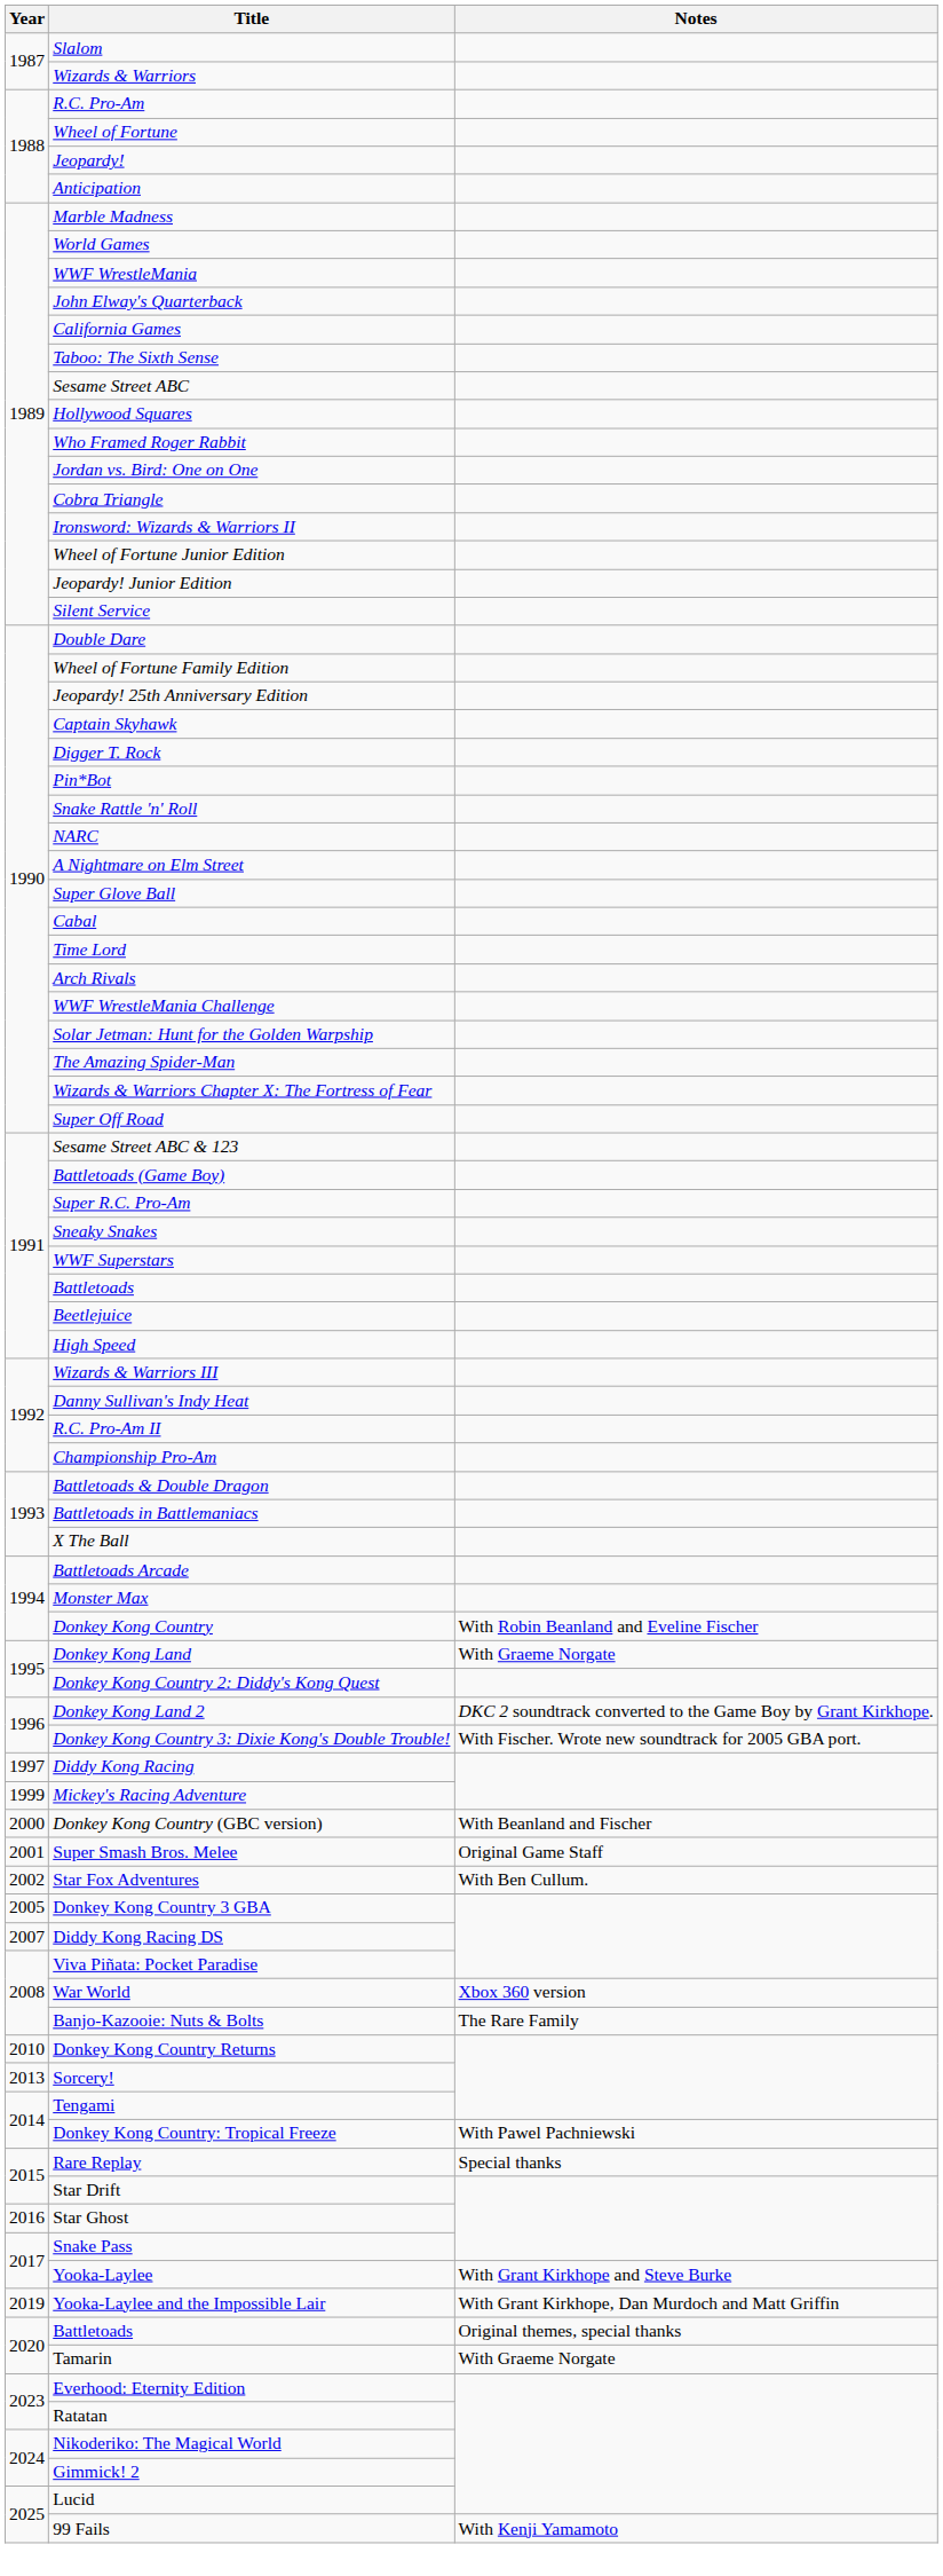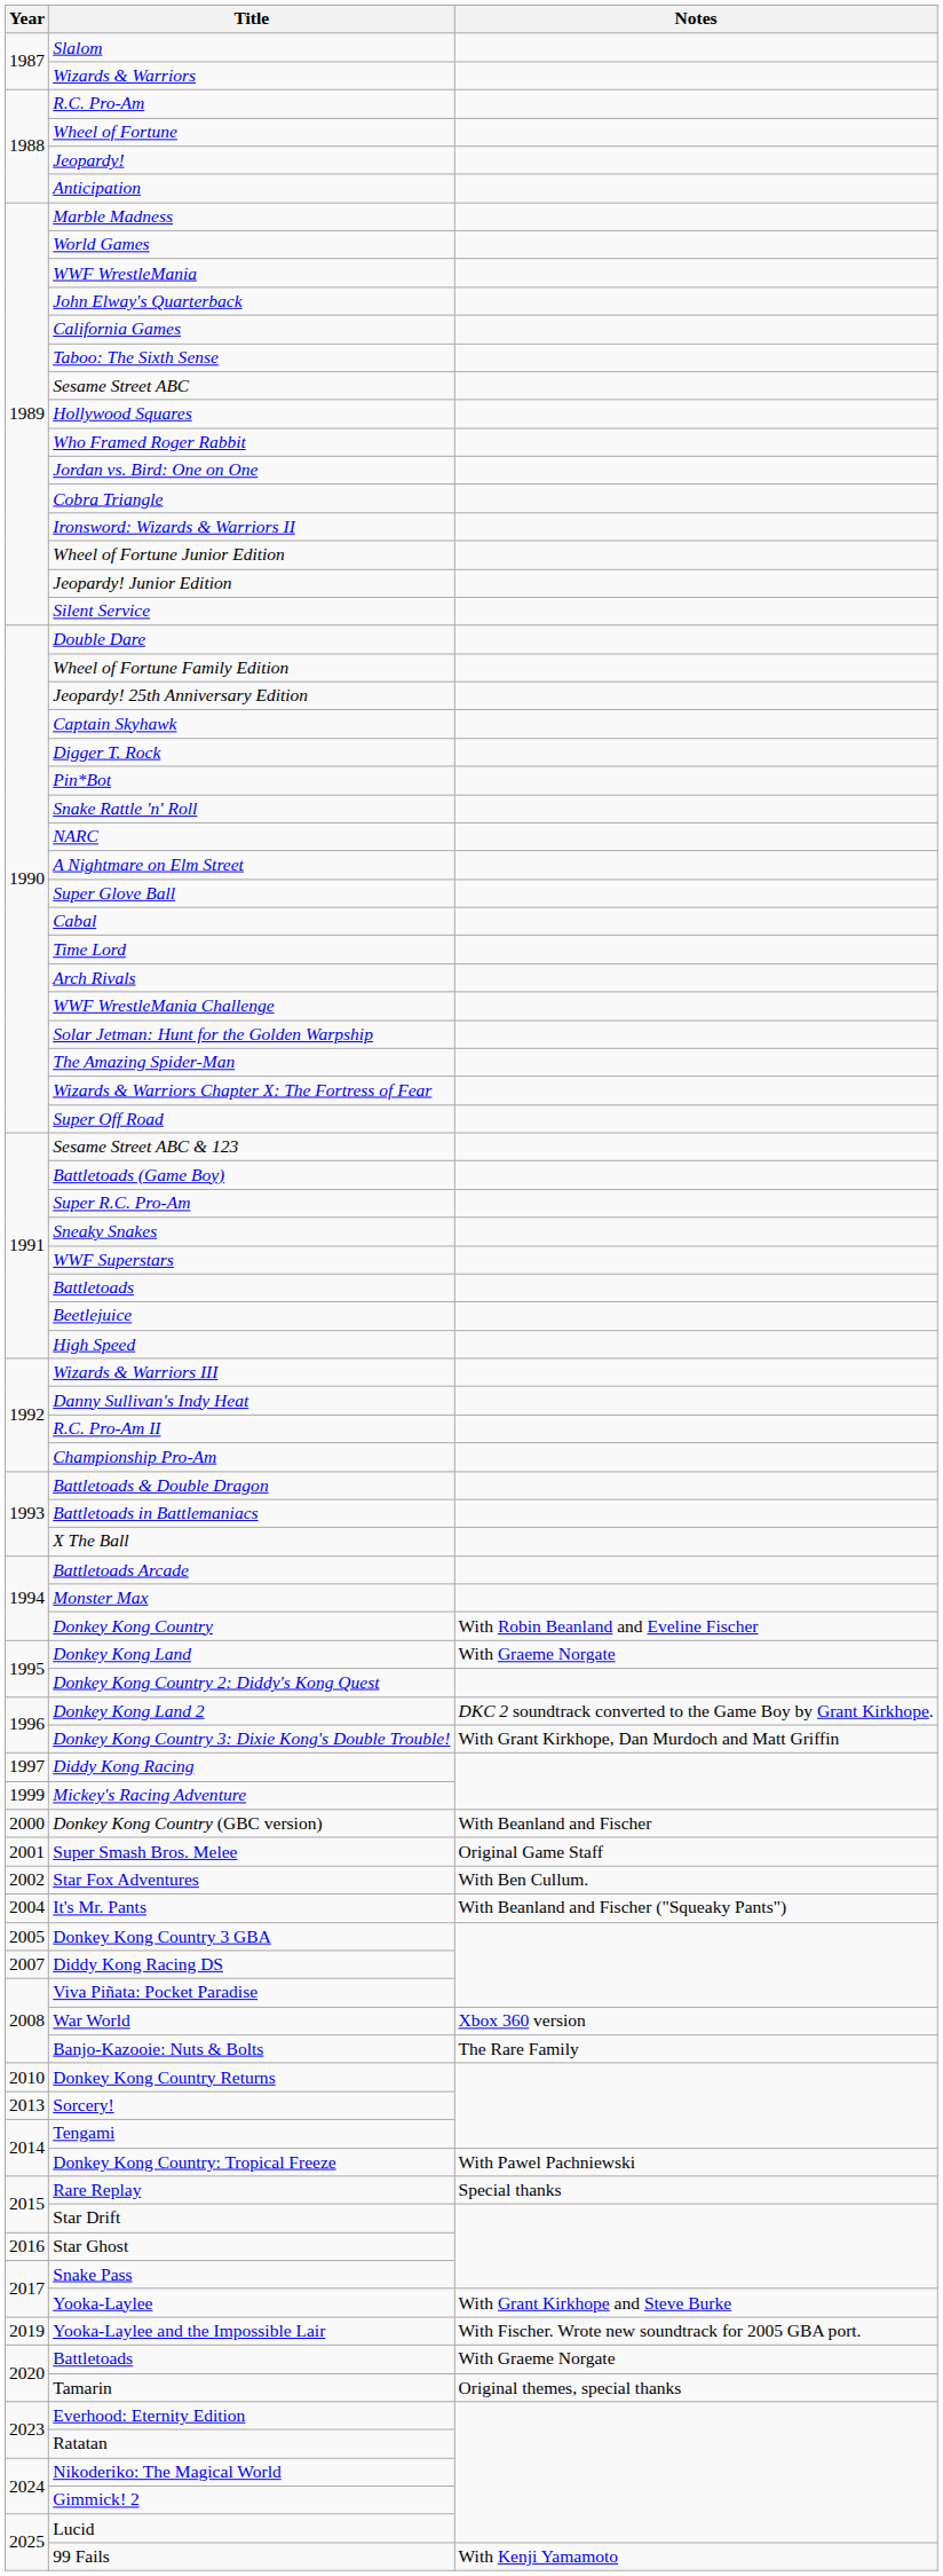Donkey Kong Country 3: Dixie Kong's Double Trouble! | Notes: With Fischer. Wrote new soundtrack for 2005 GBA port. -> With Grant Kirkhope, Dan Murdoch and Matt Griffin
+ row: 2004 | It's Mr. Pants | With Beanland and Fischer ("Squeaky Pants")
Yooka-Laylee and the Impossible Lair | Notes: With Grant Kirkhope, Dan Murdoch and Matt Griffin -> With Fischer. Wrote new soundtrack for 2005 GBA port.
2020 / Battletoads | Notes: Original themes, special thanks -> With Graeme Norgate
Tamarin | Notes: With Graeme Norgate -> Original themes, special thanks
